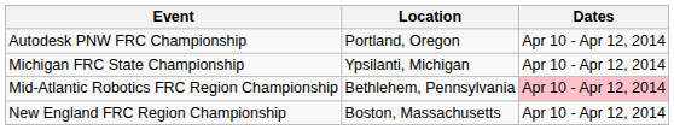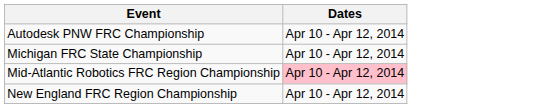- column: Location | Portland, Oregon | Ypsilanti, Michigan | Bethlehem, Pennsylvania | Boston, Massachusetts
